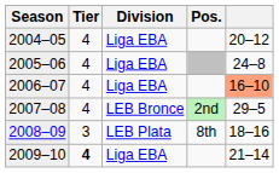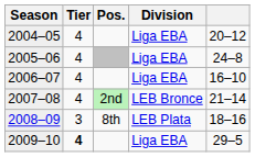columns swapped: Division <-> Pos.
2006–07 | column 5: lightsalmon background -> no background
2007–08 | column 5: 29–5 -> 21–14
2009–10 | column 5: 21–14 -> 29–5
